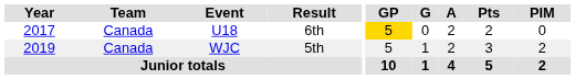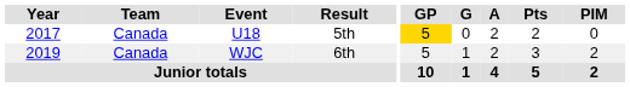U18 | Result: 6th -> 5th
WJC | Result: 5th -> 6th
